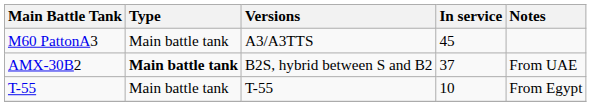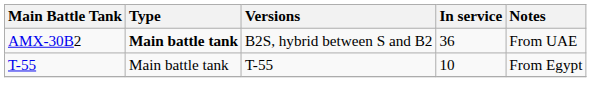- row: M60 PattonA3 | Main battle tank | A3/A3TTS | 45
AMX-30B2 | In service: 37 -> 36
